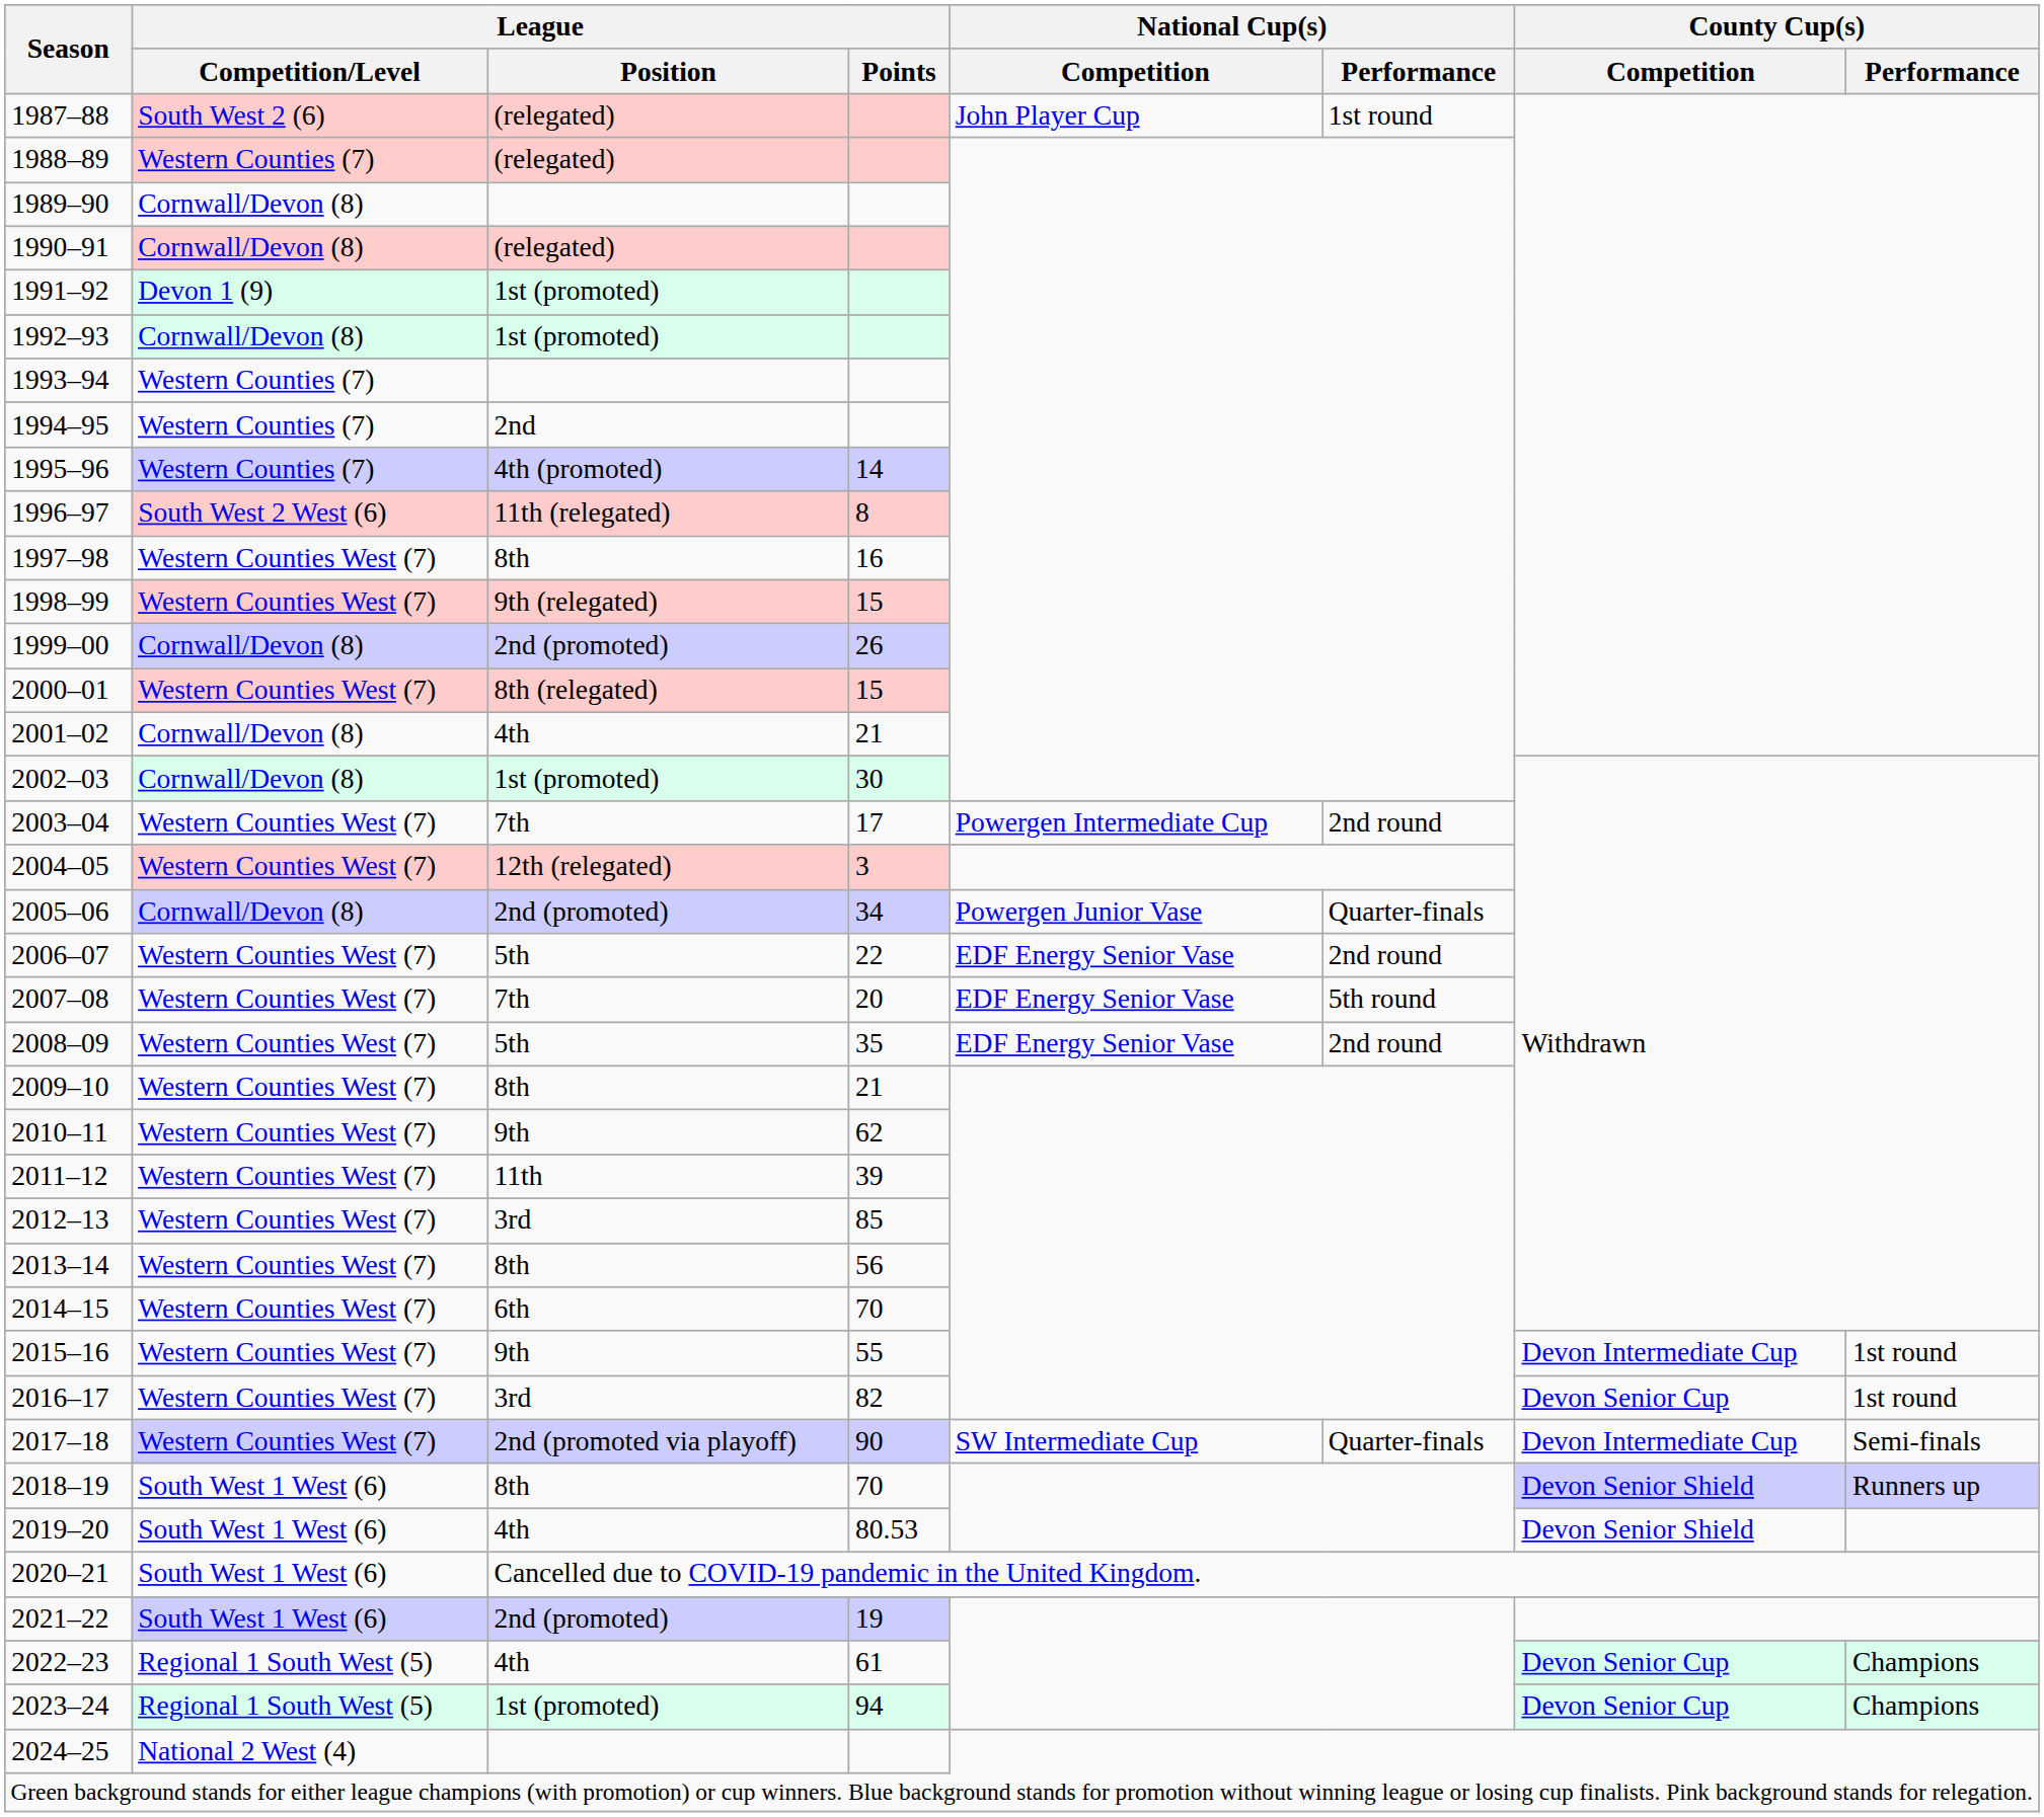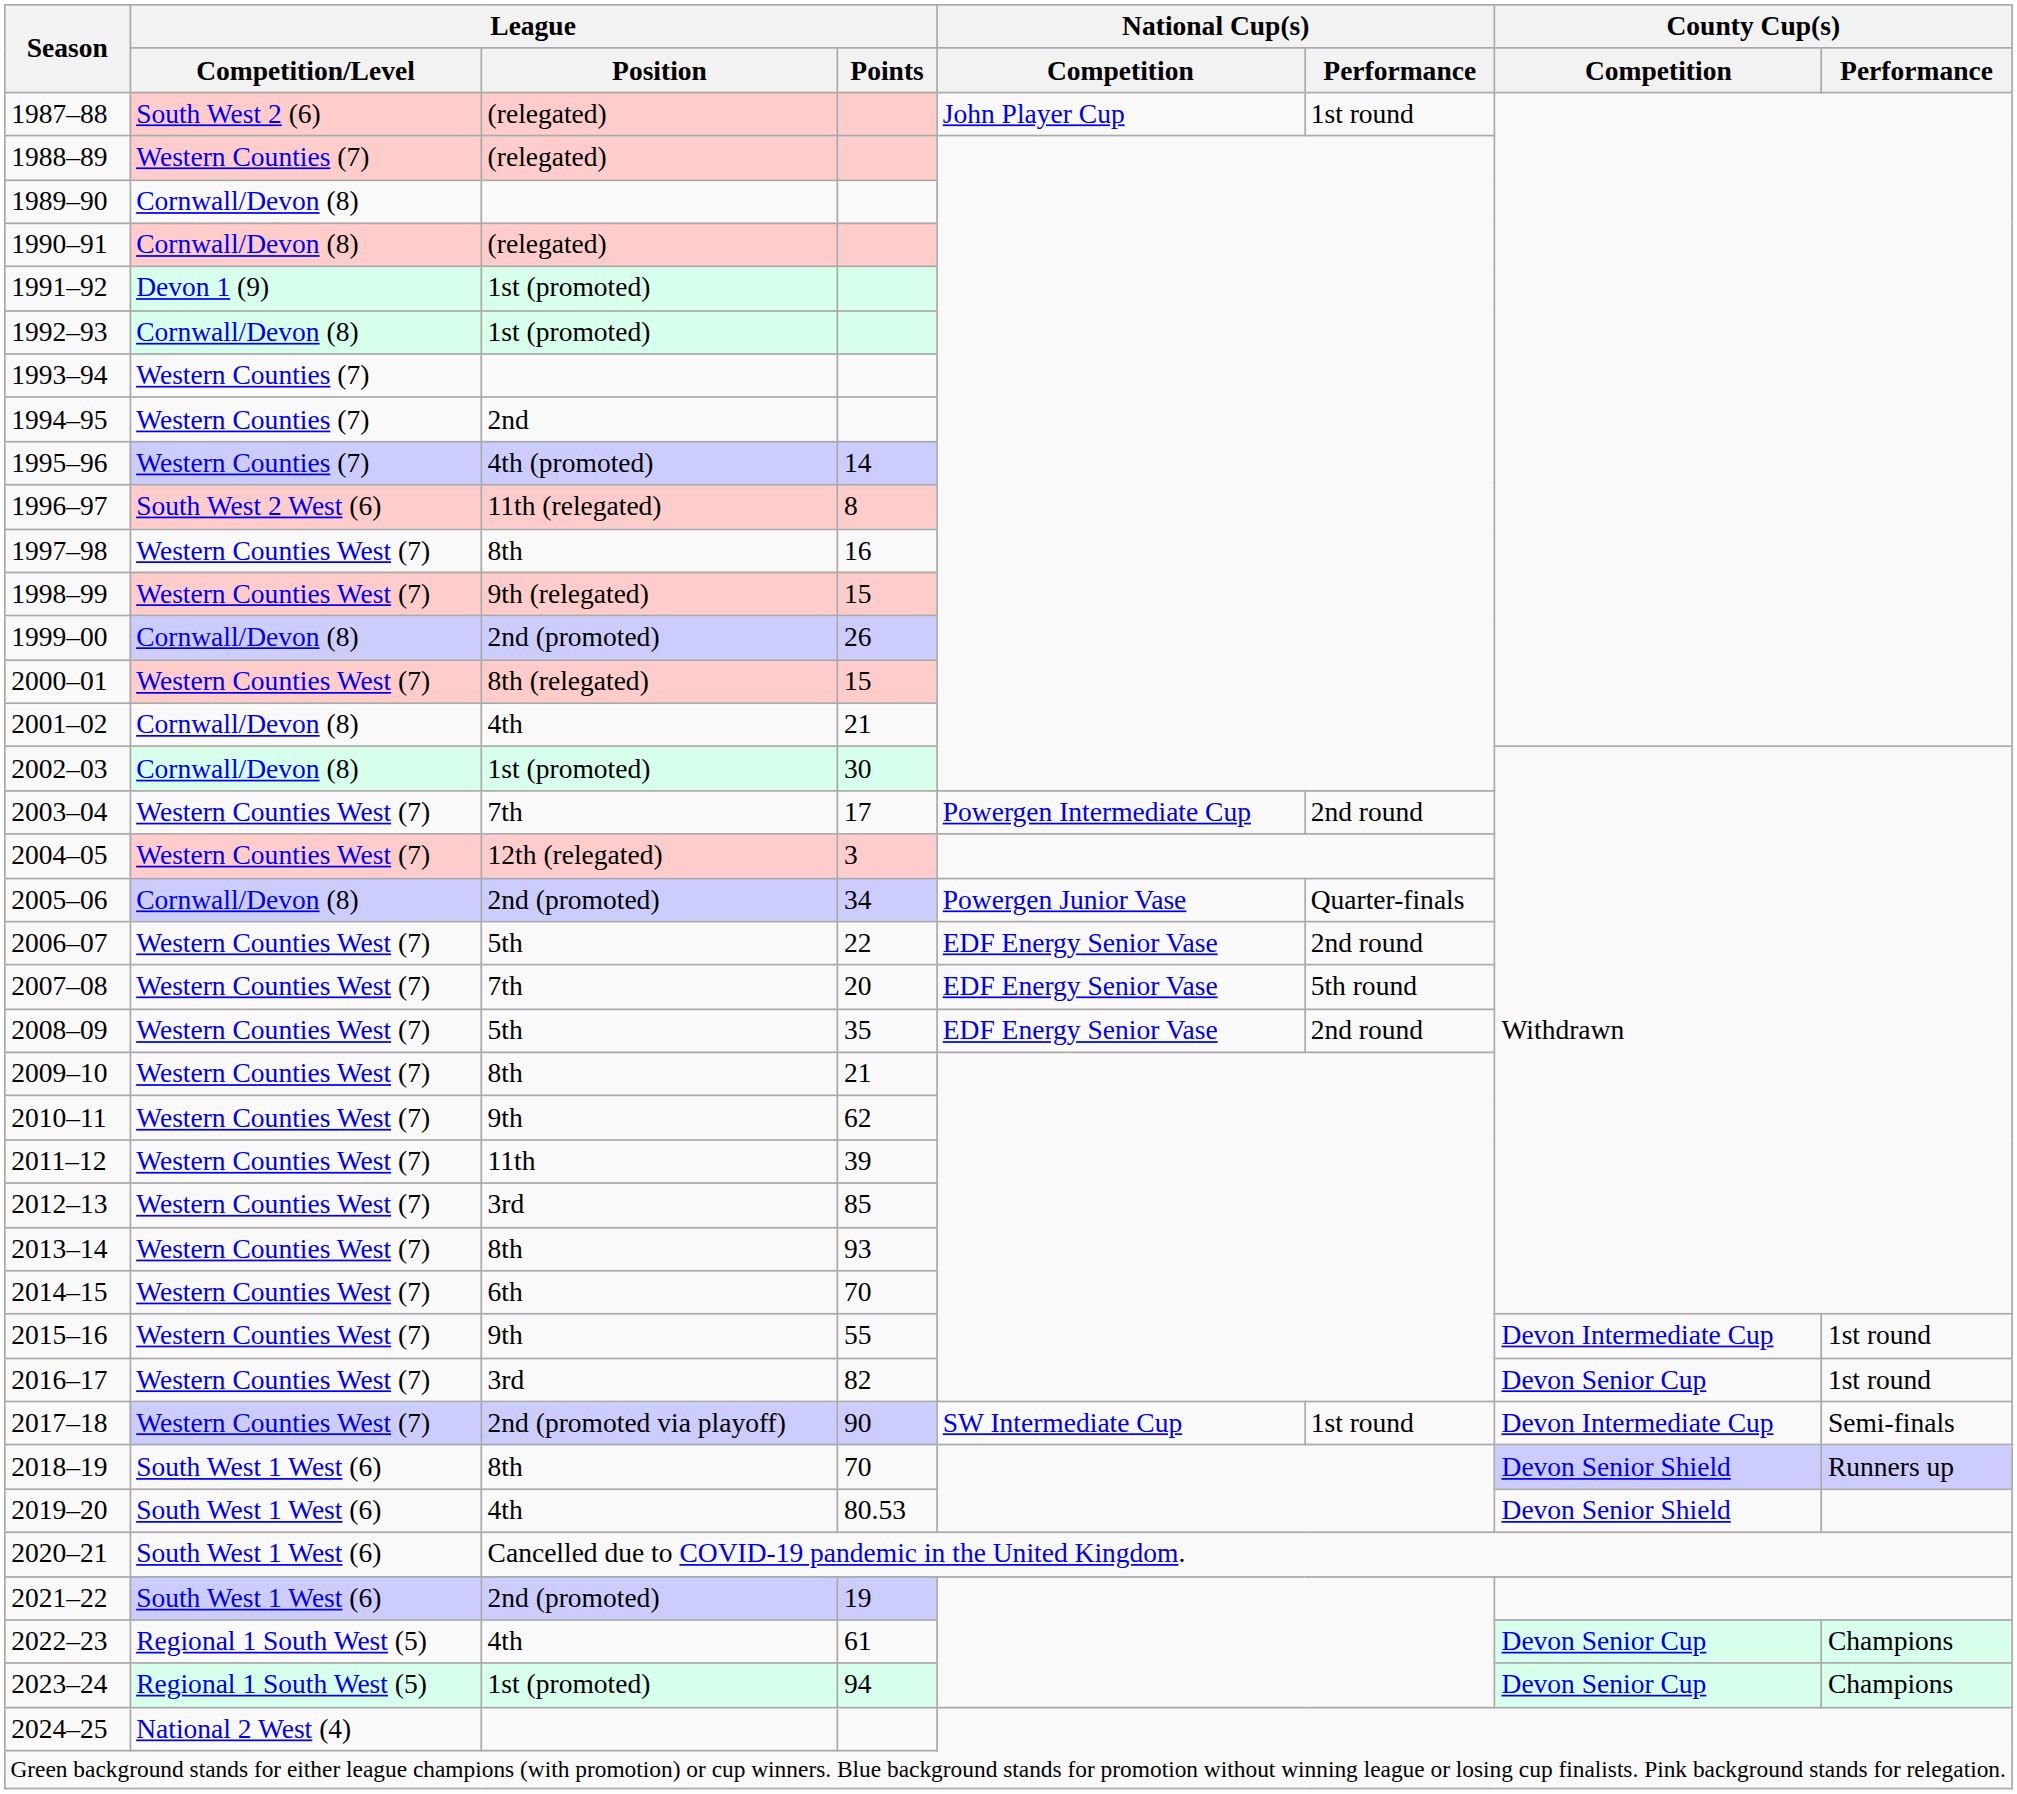2013–14 | League / Points: 56 -> 93
2017–18 | National Cup(s) / Performance: Quarter-finals -> 1st round
